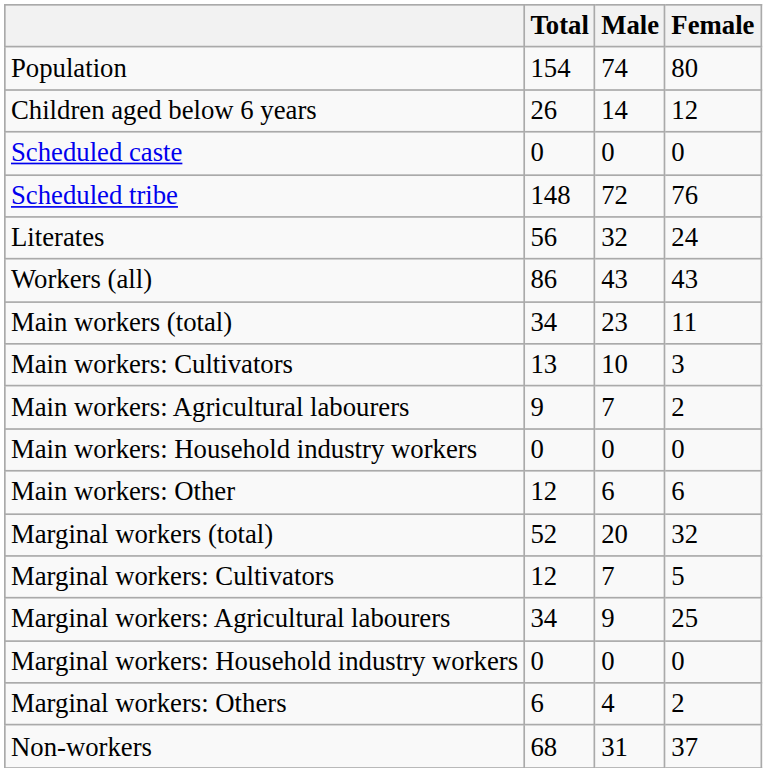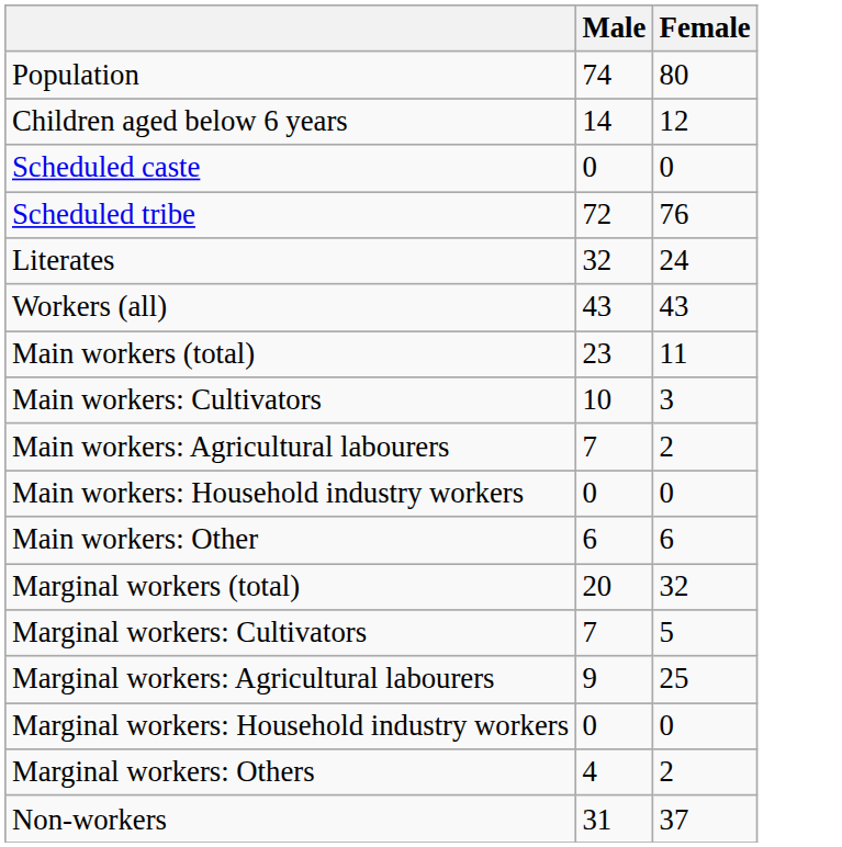- column: Total | 154 | 26 | 0 | 148 | 56 | 86 | 34 | 13 | 9 | 0 | 12 | 52 | 12 | 34 | 0 | 6 | 68
